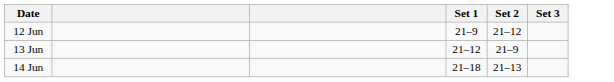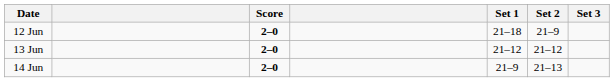+ column: Score | 2–0 | 2–0 | 2–0
12 Jun | Set 1: 21–9 -> 21–18
12 Jun | Set 2: 21–12 -> 21–9
13 Jun | Set 2: 21–9 -> 21–12
14 Jun | Set 1: 21–18 -> 21–9
